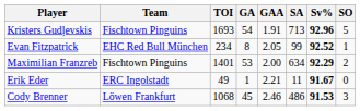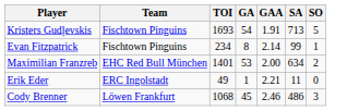- column: Sv% | 92.96 | 92.52 | 92.29 | 91.67 | 91.53
Evan Fitzpatrick | Team: EHC Red Bull München -> Fischtown Pinguins
Evan Fitzpatrick | GAA: 2.05 -> 2.14
Maximilian Franzreb | Team: Fischtown Pinguins -> EHC Red Bull München
